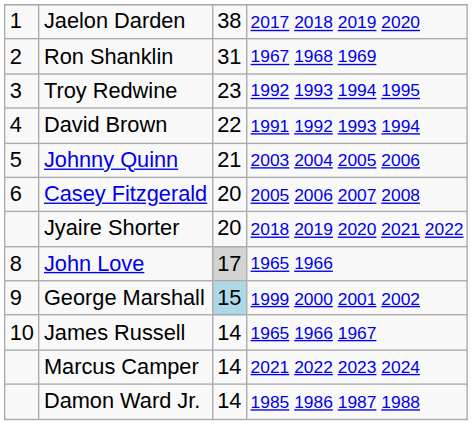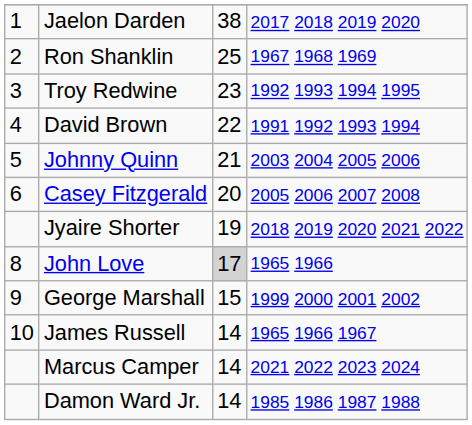Ron Shanklin | column 3: 31 -> 25
Jyaire Shorter | column 3: 20 -> 19
George Marshall | column 3: lightblue background -> no background
